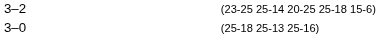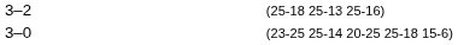3–2 | column 4: (23-25 25-14 20-25 25-18 15-6) -> (25-18 25-13 25-16)
3–0 | column 4: (25-18 25-13 25-16) -> (23-25 25-14 20-25 25-18 15-6)
